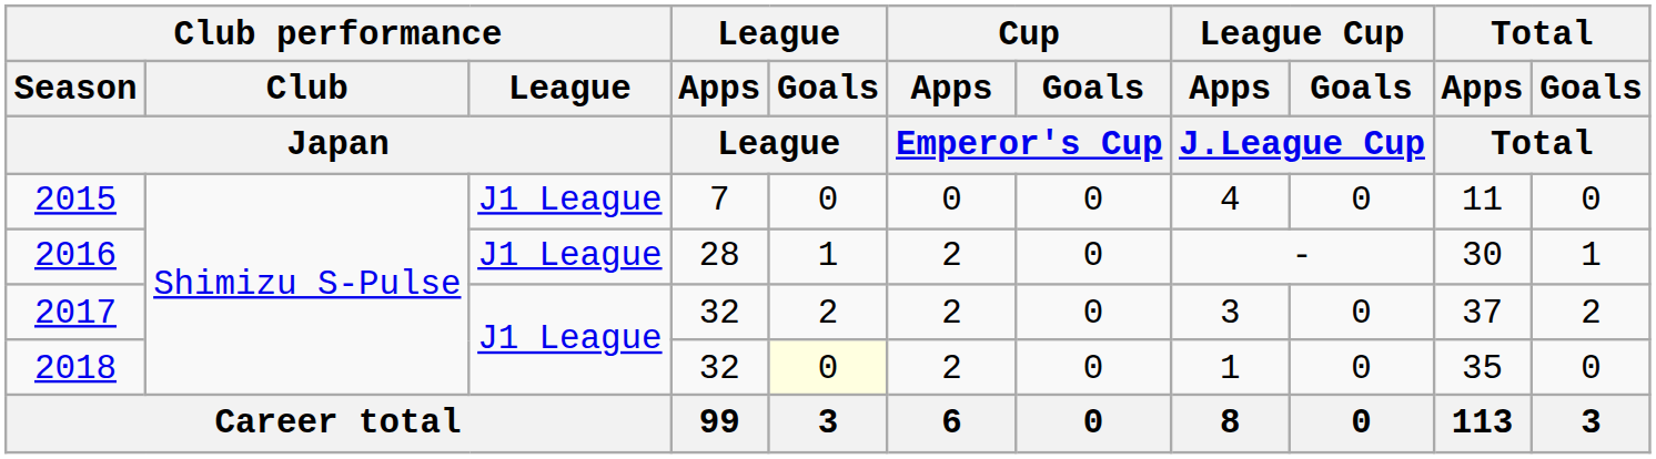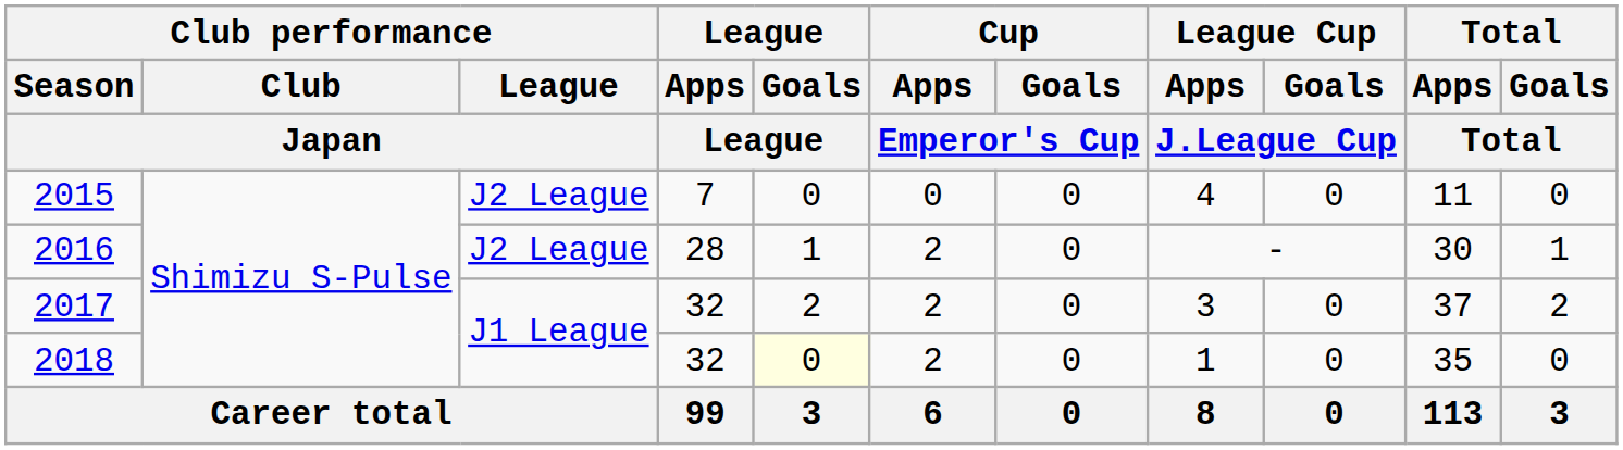2015 | Club performance / League / Japan: J1 League -> J2 League
2016 | Club performance / League / Japan: J1 League -> J2 League
